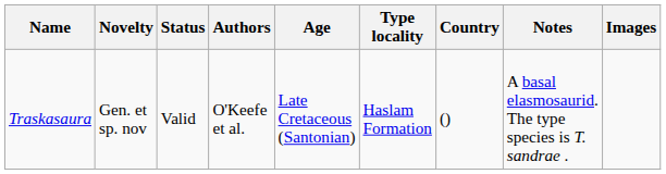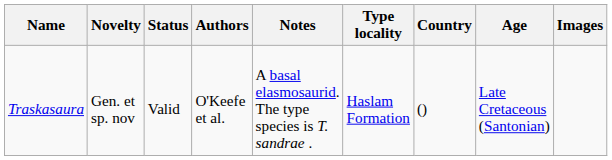columns swapped: Age <-> Notes
